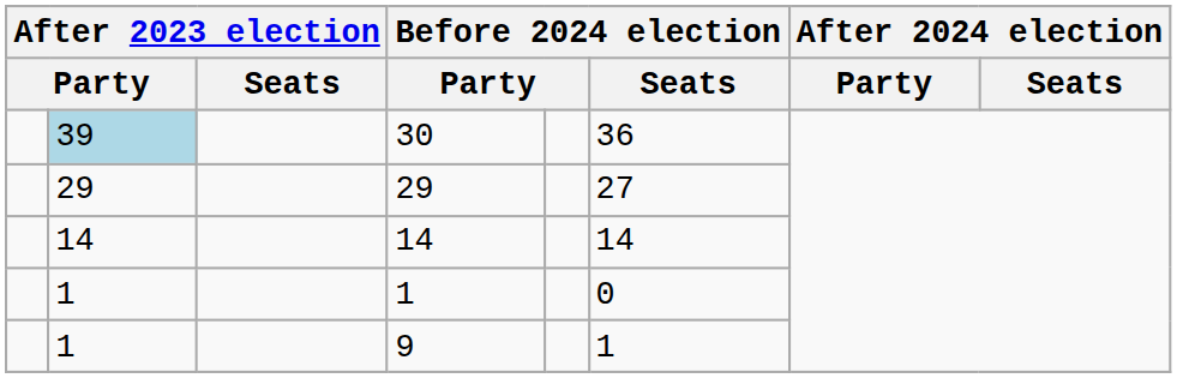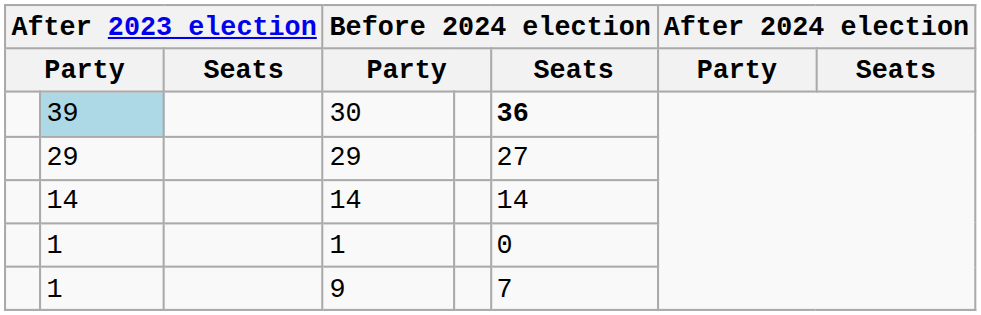30 | Before 2024 election / Seats: normal -> bold
9 | Before 2024 election / Seats: 1 -> 7
